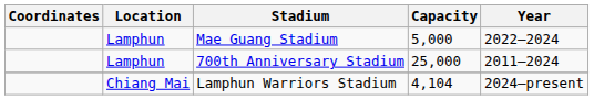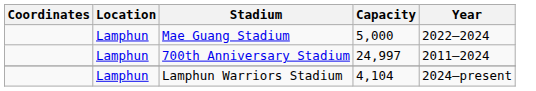700th Anniversary Stadium | Capacity: 25,000 -> 24,997
Lamphun Warriors Stadium | Location: Chiang Mai -> Lamphun
